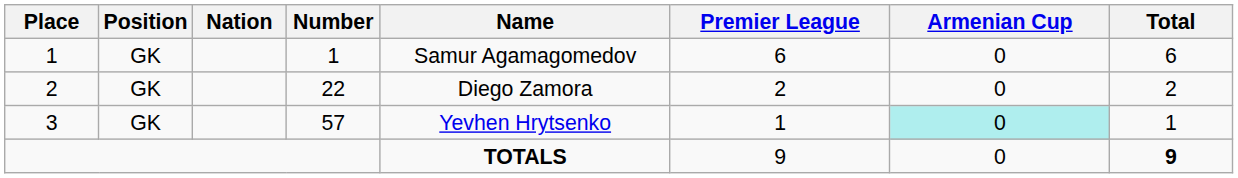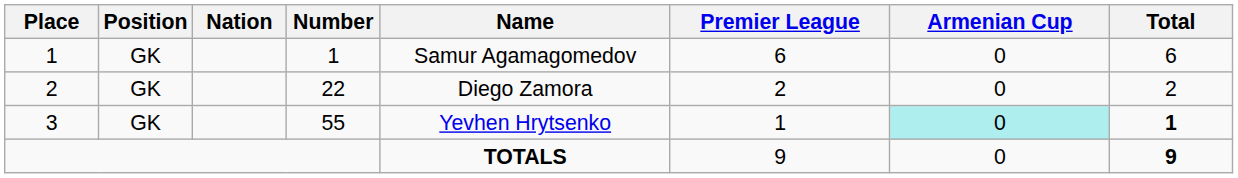3 | Number: 57 -> 55
3 | Total: normal -> bold
